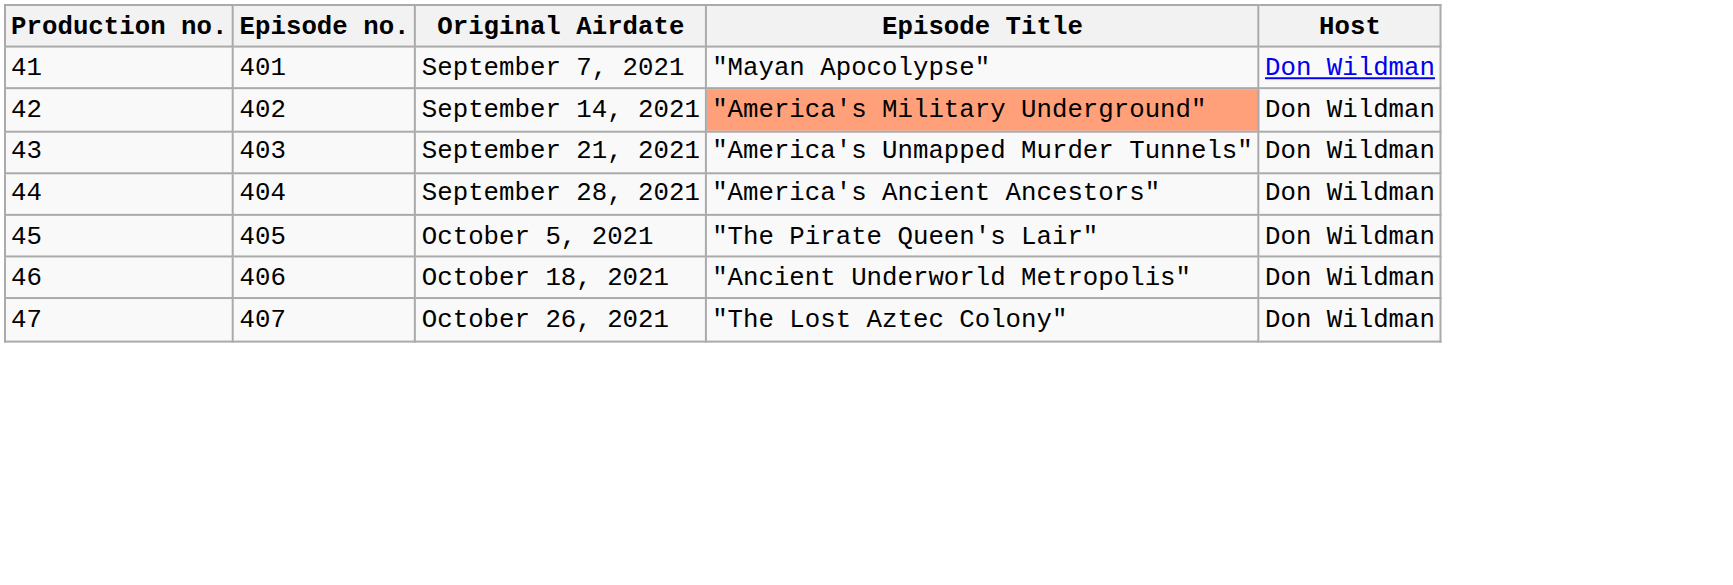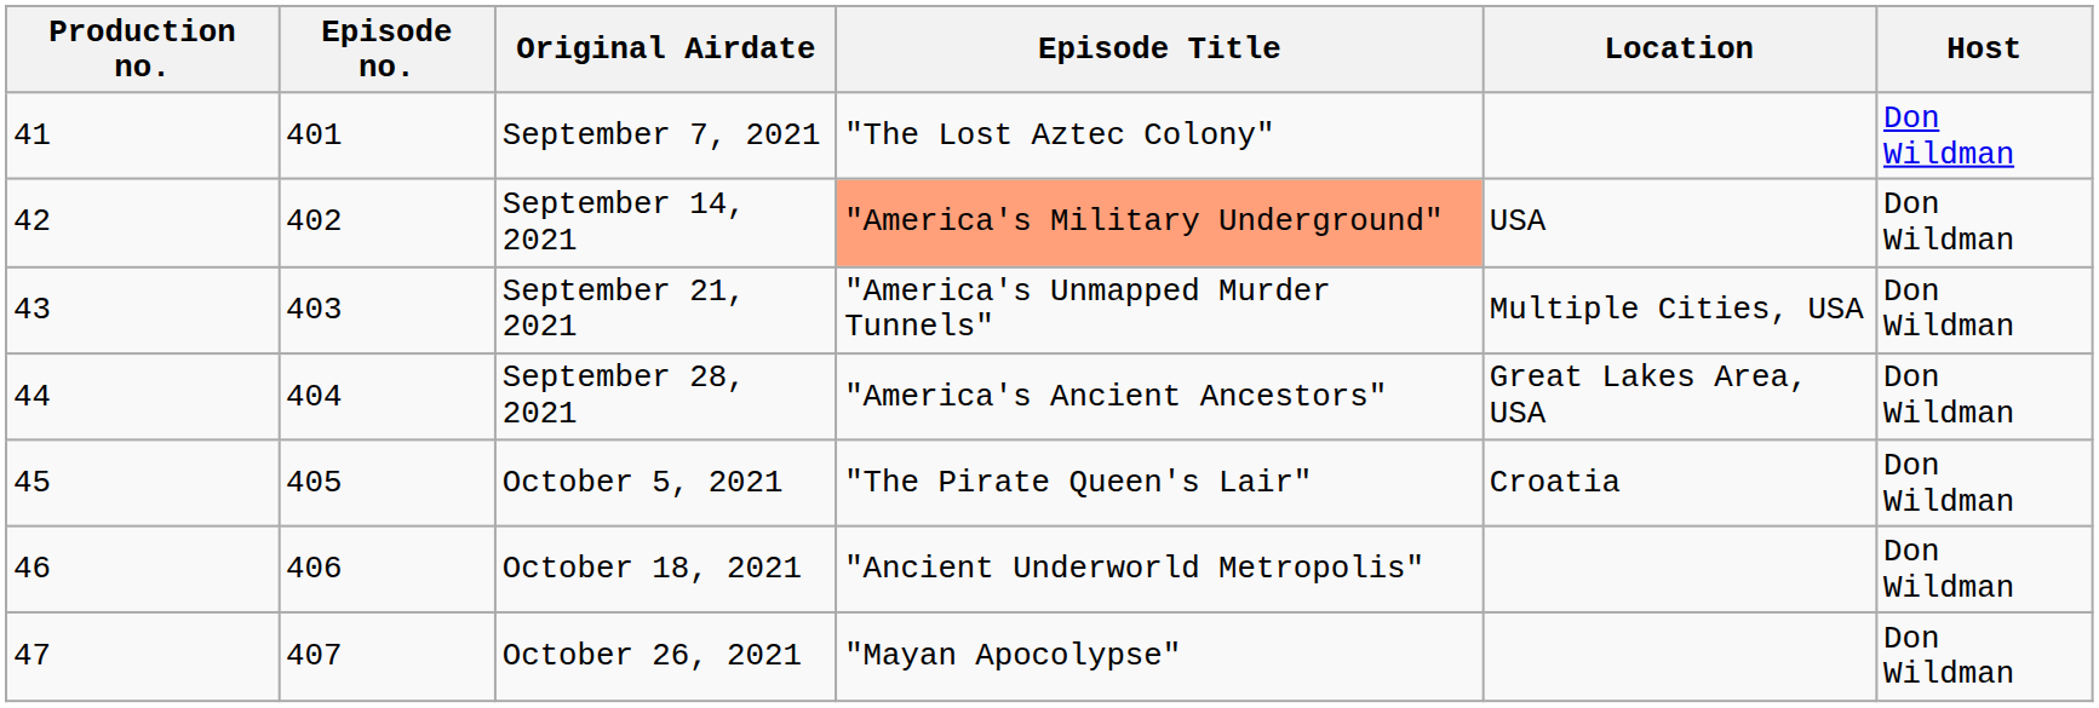+ column: Location | USA | Multiple Cities, USA | Great Lakes Area, USA | Croatia
September 7, 2021 | Episode Title: "Mayan Apocolypse" -> "The Lost Aztec Colony"
October 26, 2021 | Episode Title: "The Lost Aztec Colony" -> "Mayan Apocolypse"
